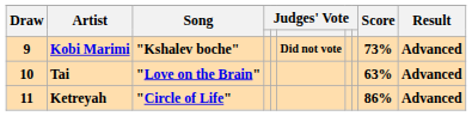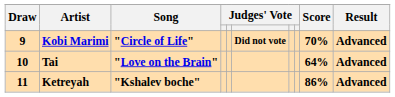Kobi Marimi | Song: "Kshalev boche" -> "Circle of Life"
Kobi Marimi | Score: 73% -> 70%
Tai | Score: 63% -> 64%
Ketreyah | Song: "Circle of Life" -> "Kshalev boche"
